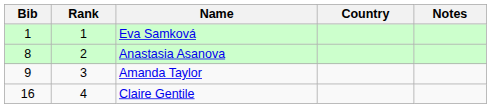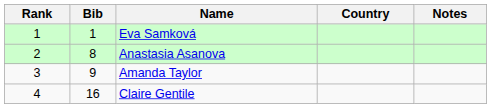columns swapped: Rank <-> Bib
